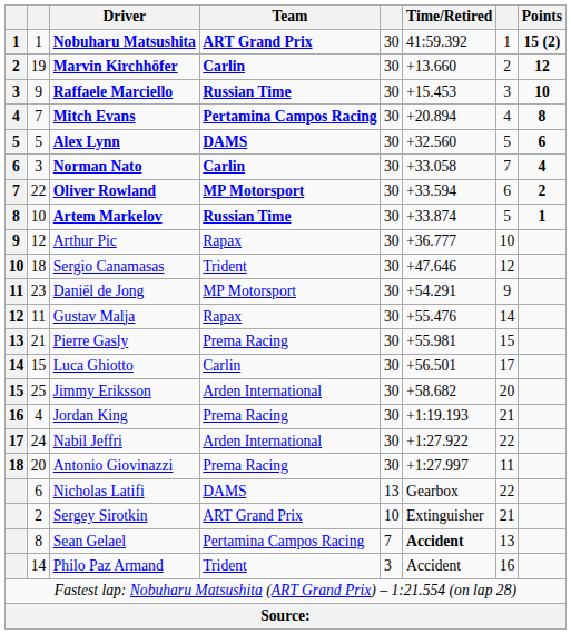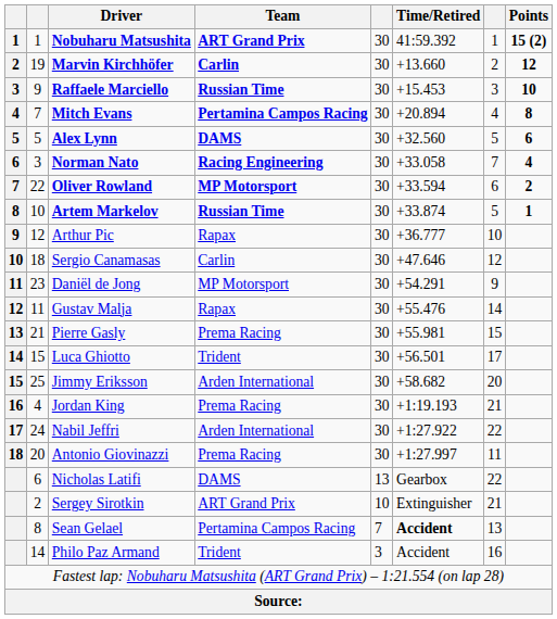Norman Nato | Team: Carlin -> Racing Engineering
Sergio Canamasas | Team: Trident -> Carlin
Luca Ghiotto | Team: Carlin -> Trident
